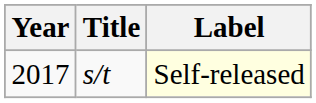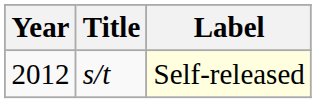s/t | Year: 2017 -> 2012
